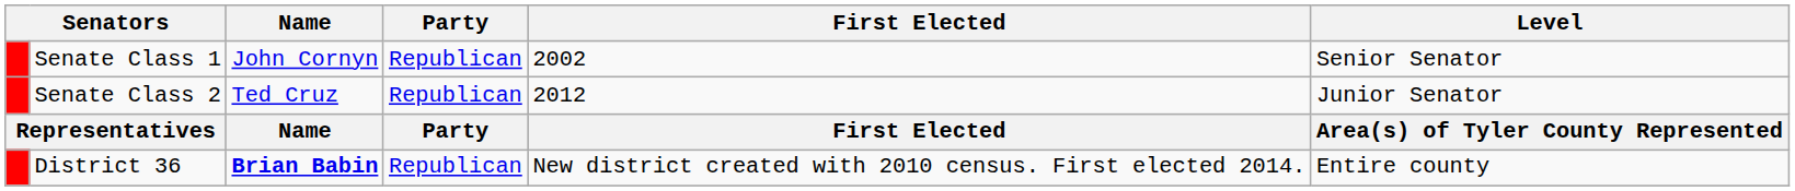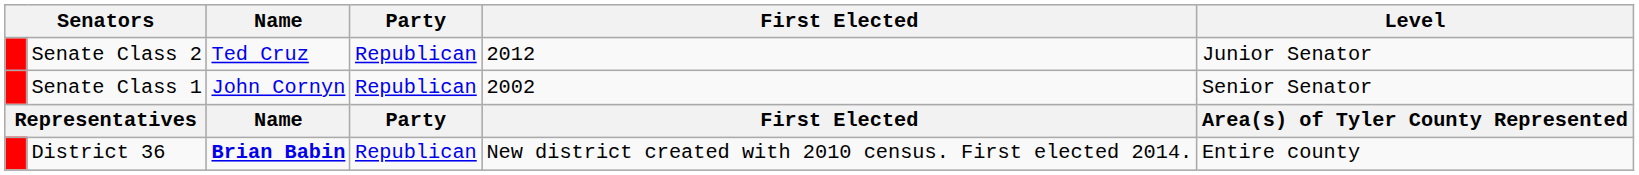rows swapped: Senate Class 1 <-> Senate Class 2
